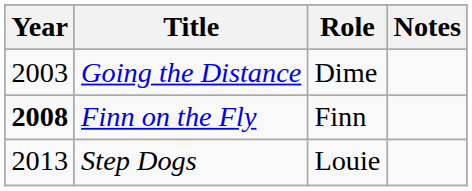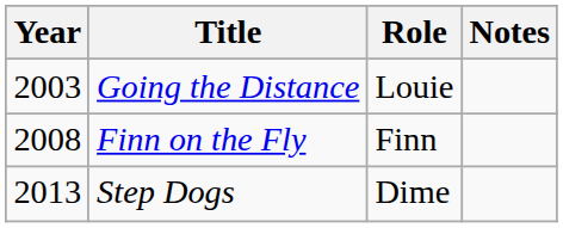Going the Distance | Role: Dime -> Louie
Finn on the Fly | Year: bold -> normal
Step Dogs | Role: Louie -> Dime
